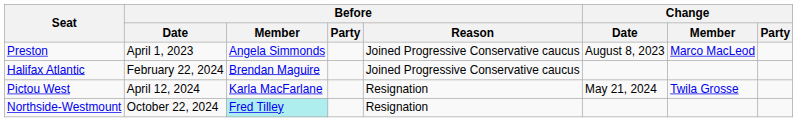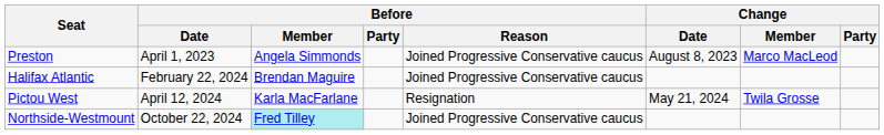Northside-Westmount | Before / Reason: Resignation -> Joined Progressive Conservative caucus
